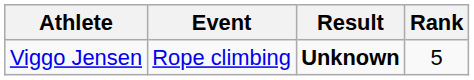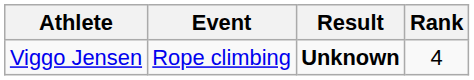Viggo Jensen | Rank: 5 -> 4
